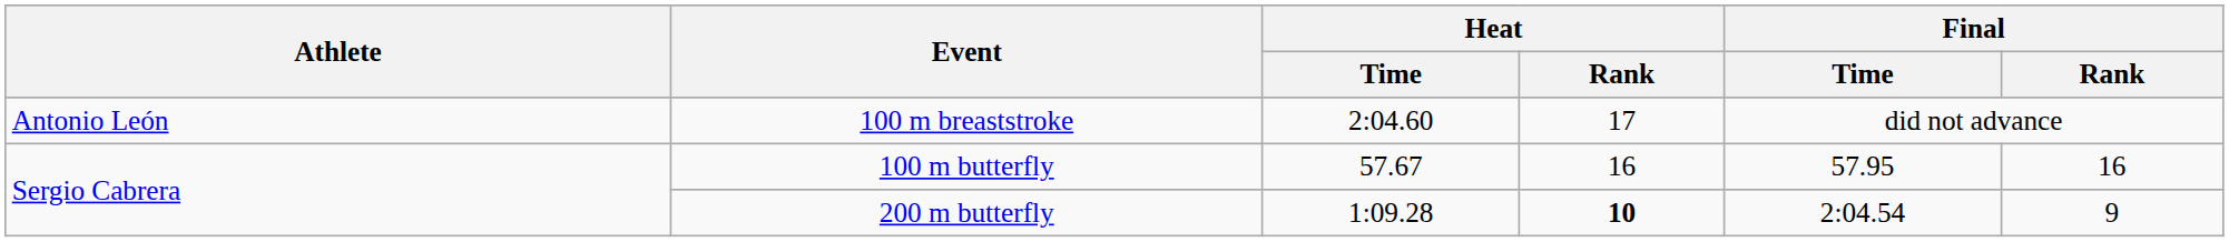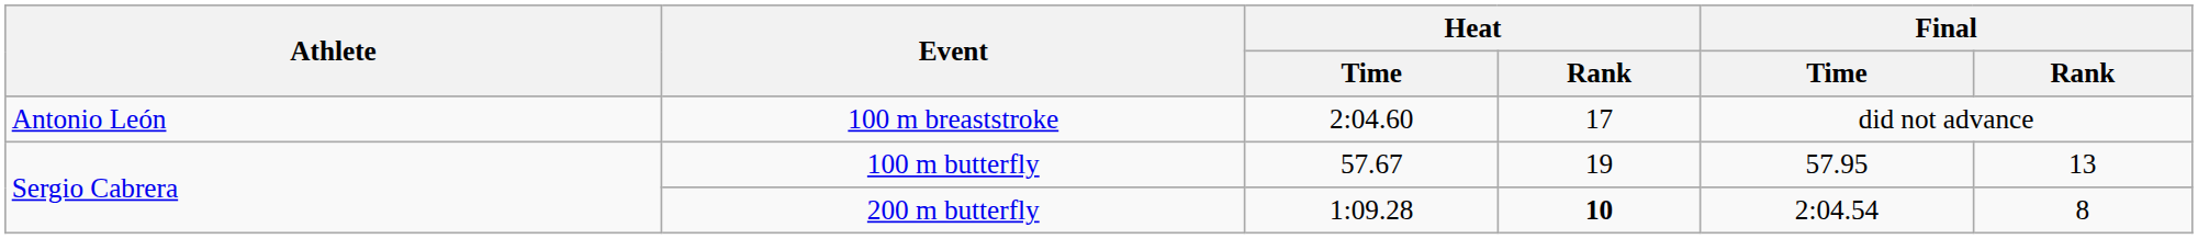100 m butterfly | Heat / Rank: 16 -> 19
100 m butterfly | Final / Rank: 16 -> 13
200 m butterfly | Final / Rank: 9 -> 8
